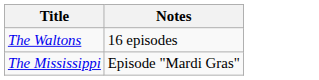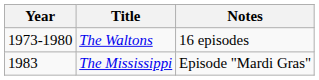+ column: Year | 1973-1980 | 1983
